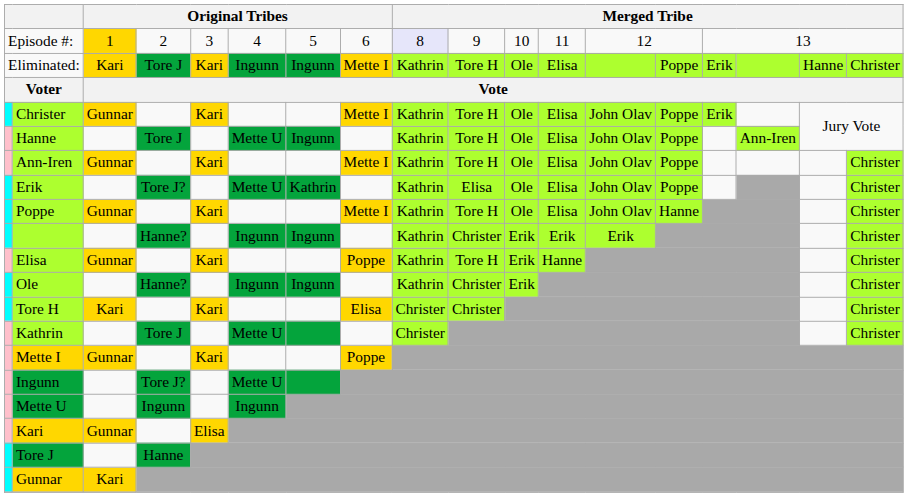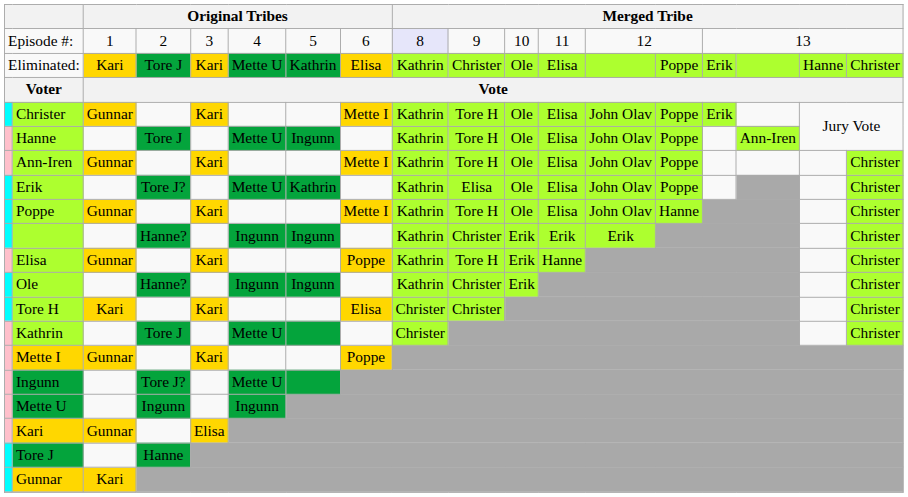Episode #: | column 3: gold background -> no background
Eliminated: | column 6: Ingunn -> Mette U
Eliminated: | column 7: Ingunn -> Kathrin
Eliminated: | column 8: Mette I -> Elisa
Eliminated: | column 10: Tore H -> Christer
